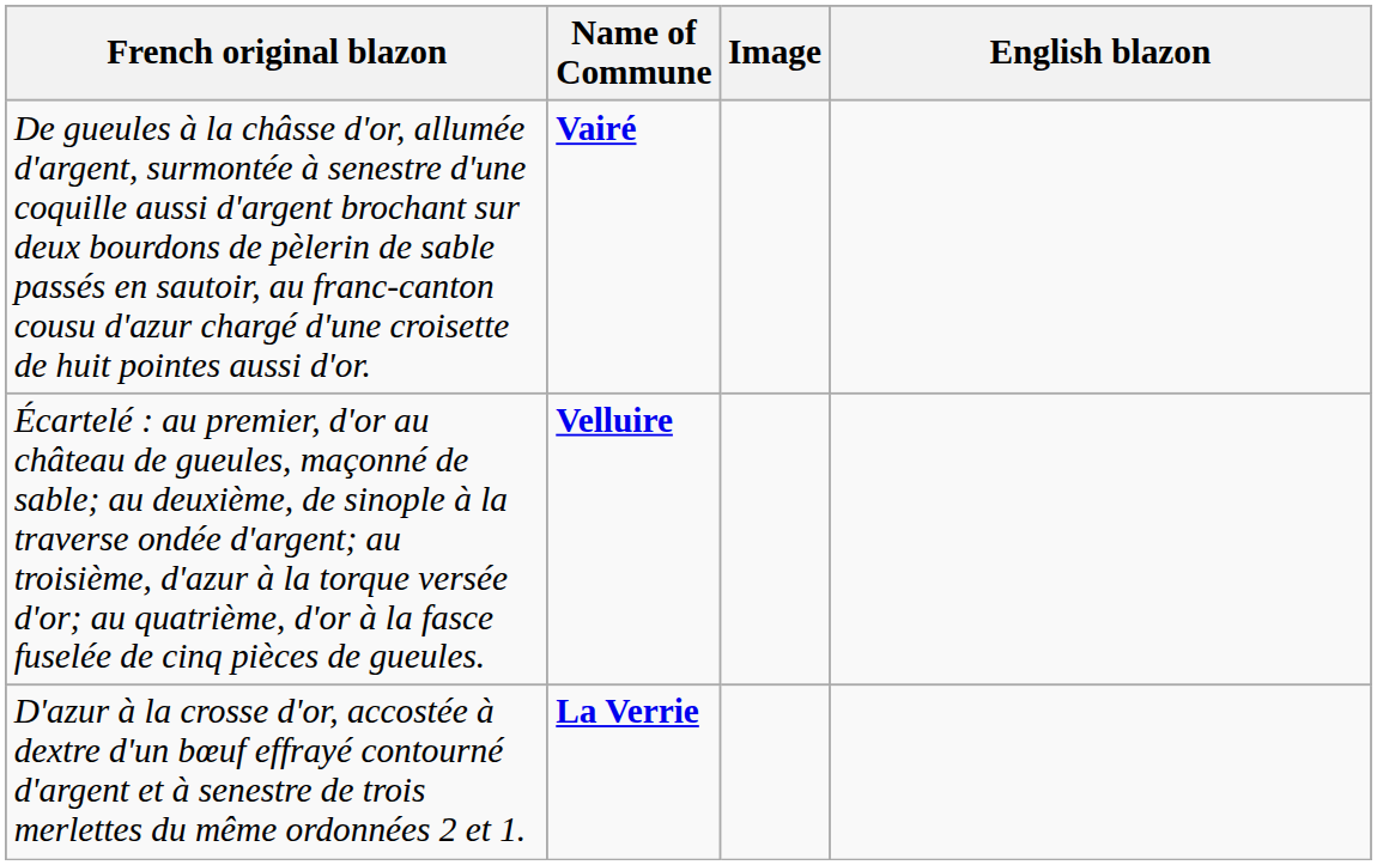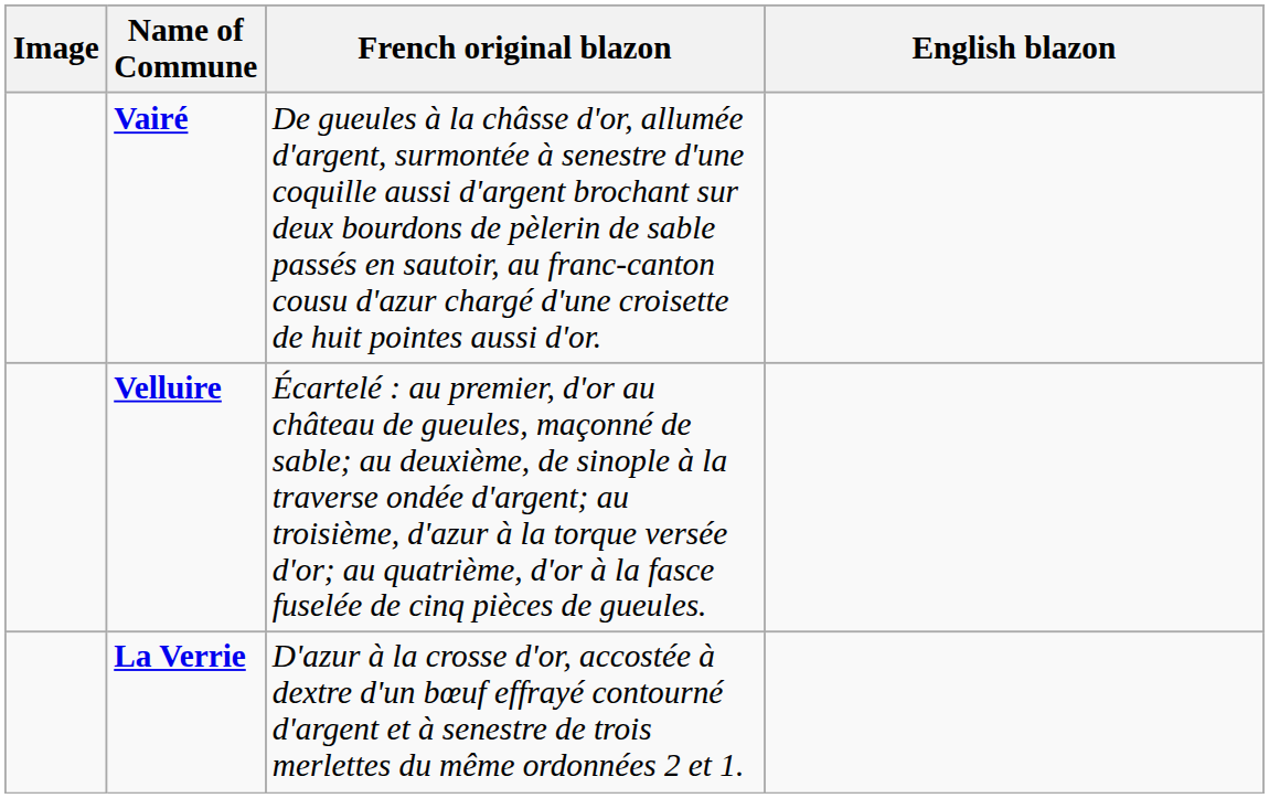columns swapped: Image <-> French original blazon
